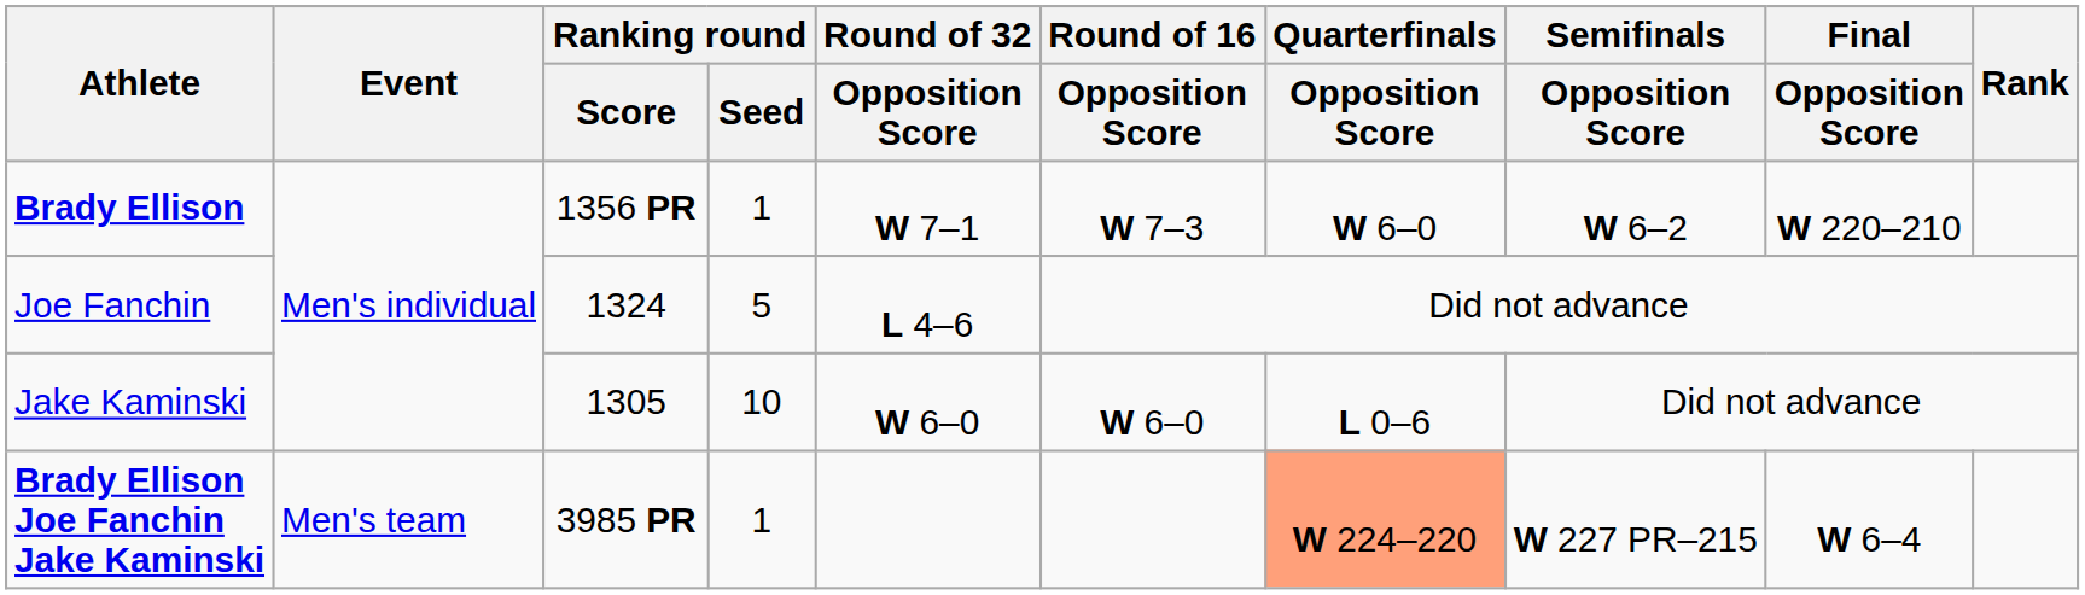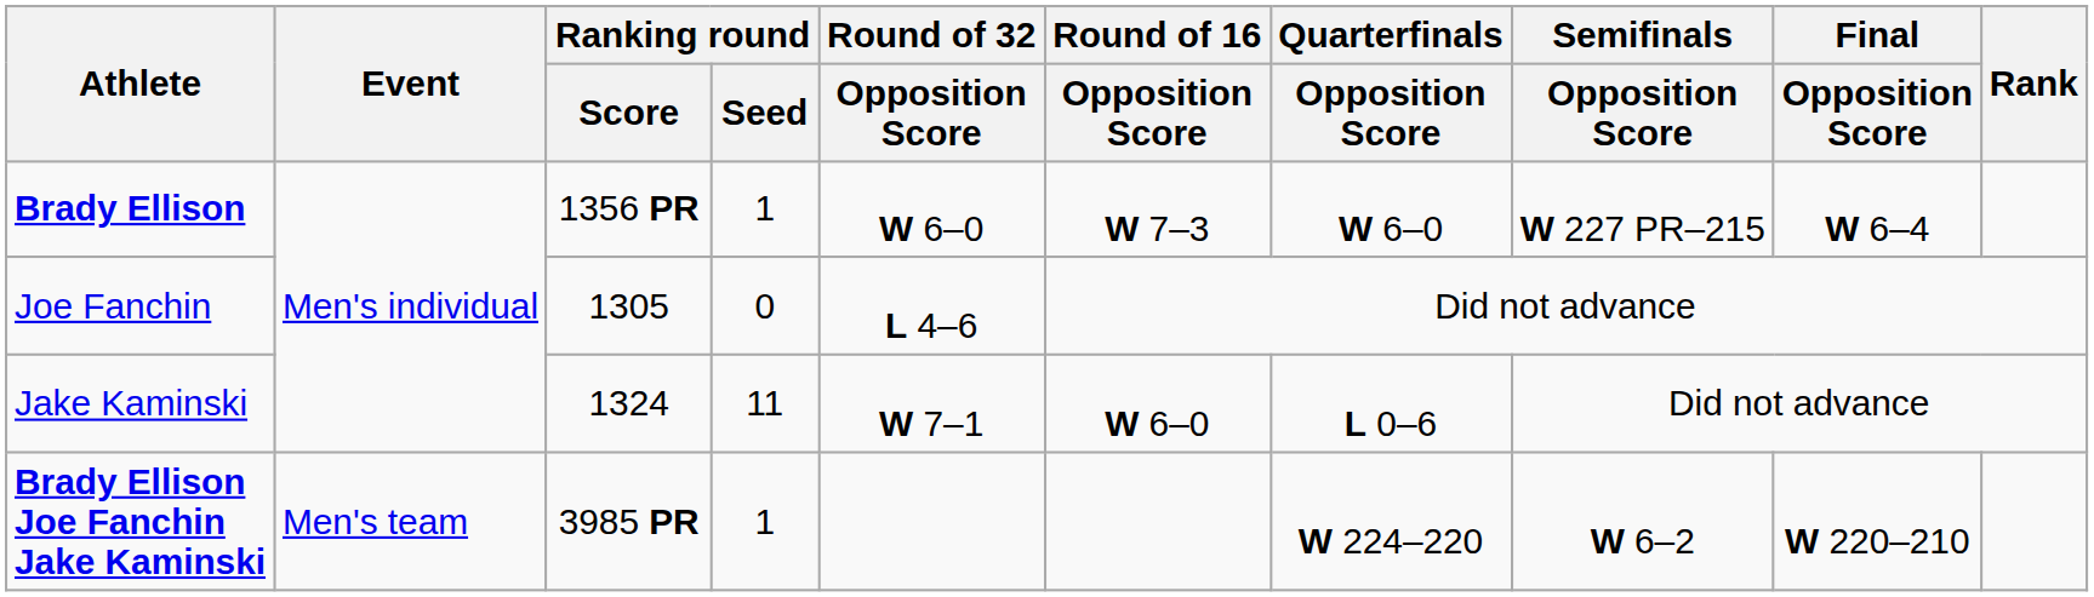Brady Ellison | Round of 32 / Opposition Score: W 7–1 -> W 6–0
Brady Ellison | Semifinals / Opposition Score: W 6–2 -> W 227 PR–215
Brady Ellison | Final / Opposition Score: W 220–210 -> W 6–4
Joe Fanchin | Ranking round / Score: 1324 -> 1305
Joe Fanchin | Ranking round / Seed: 5 -> 0
Jake Kaminski | Ranking round / Score: 1305 -> 1324
Jake Kaminski | Ranking round / Seed: 10 -> 11
Jake Kaminski | Round of 32 / Opposition Score: W 6–0 -> W 7–1
Brady Ellison Joe Fanchin Jake Kaminski | Quarterfinals / Opposition Score: lightsalmon background -> no background
Brady Ellison Joe Fanchin Jake Kaminski | Semifinals / Opposition Score: W 227 PR–215 -> W 6–2
Brady Ellison Joe Fanchin Jake Kaminski | Final / Opposition Score: W 6–4 -> W 220–210
